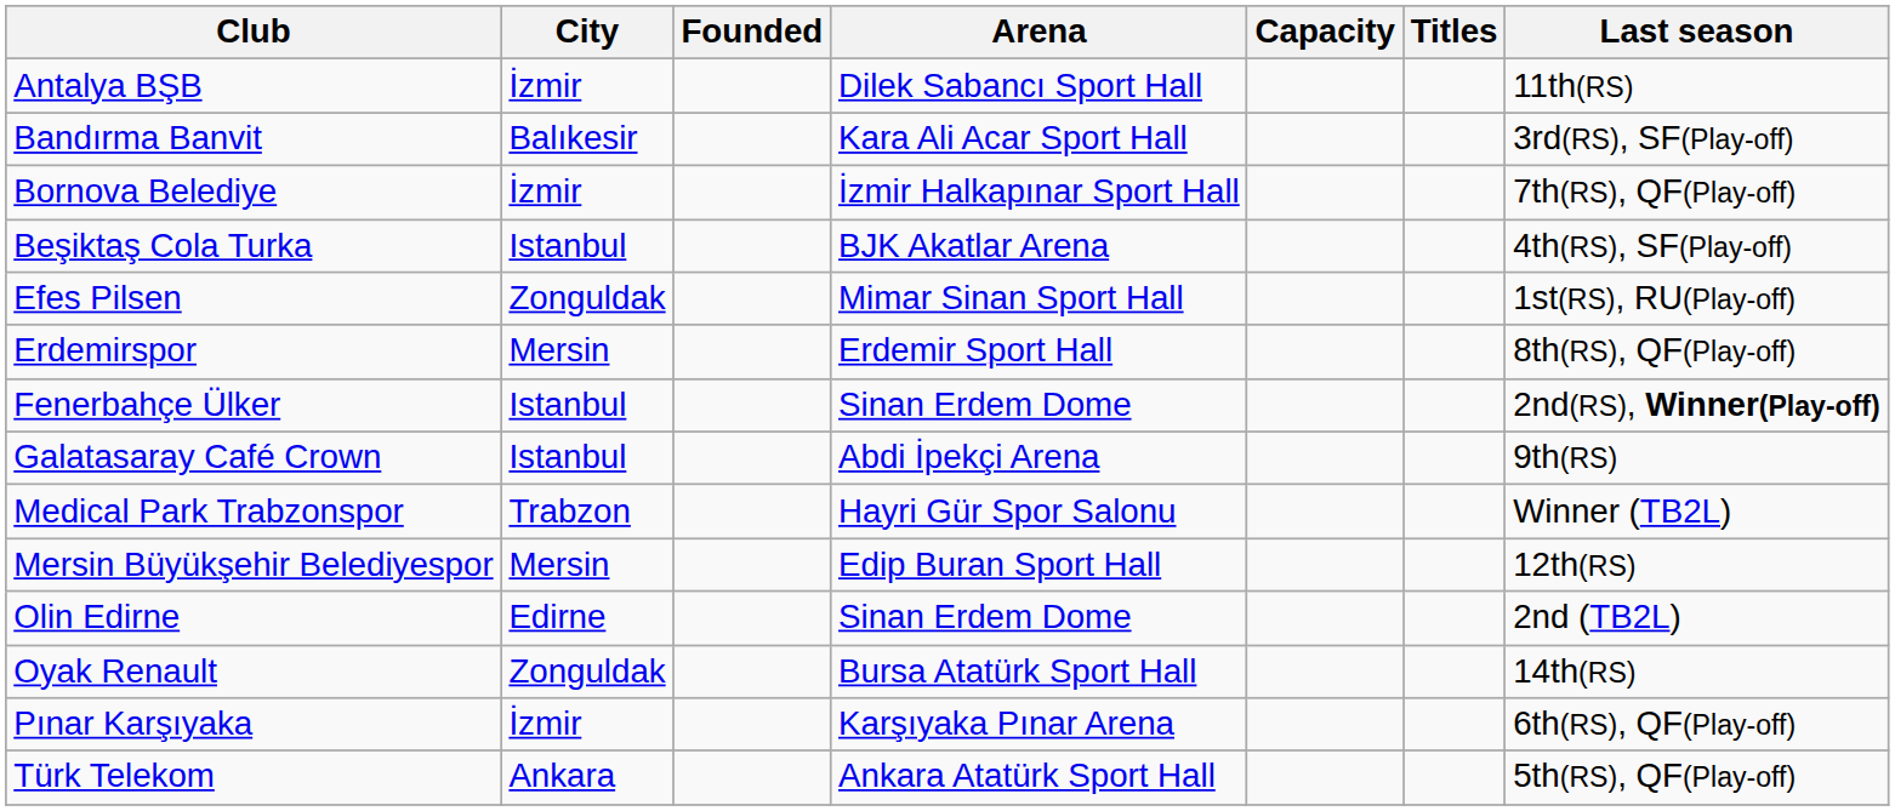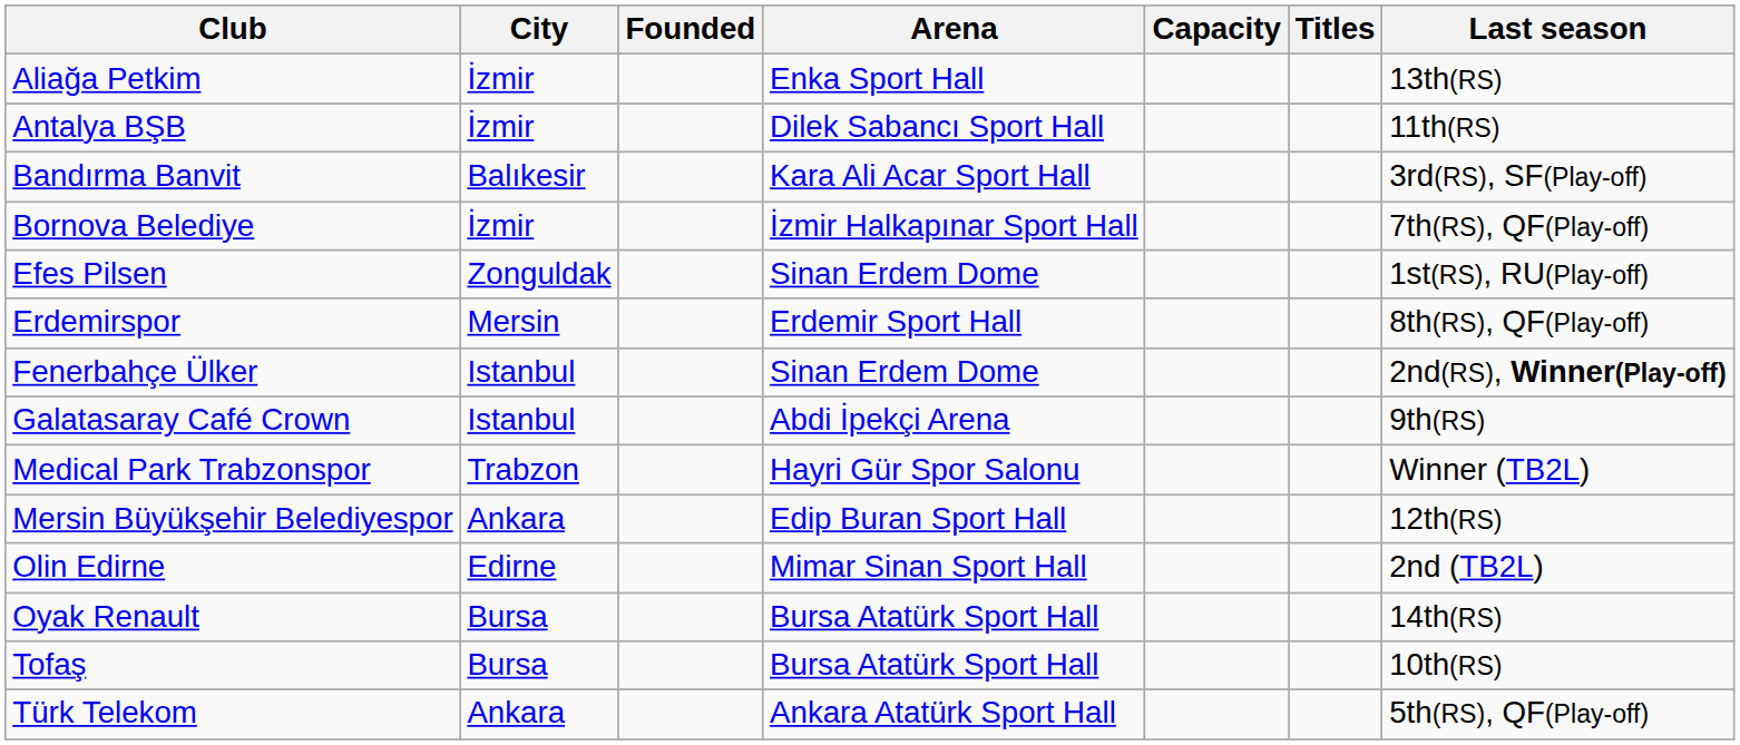+ row: Aliağa Petkim | İzmir | Enka Sport Hall | 13th(RS)
- row: Beşiktaş Cola Turka | Istanbul | BJK Akatlar Arena | 4th(RS), SF(Play-off)
Efes Pilsen | Arena: Mimar Sinan Sport Hall -> Sinan Erdem Dome
Mersin Büyükşehir Belediyespor | City: Mersin -> Ankara
Olin Edirne | Arena: Sinan Erdem Dome -> Mimar Sinan Sport Hall
Oyak Renault | City: Zonguldak -> Bursa
- row: Pınar Karşıyaka | İzmir | Karşıyaka Pınar Arena | 6th(RS), QF(Play-off)
+ row: Tofaş | Bursa | Bursa Atatürk Sport Hall | 10th(RS)
